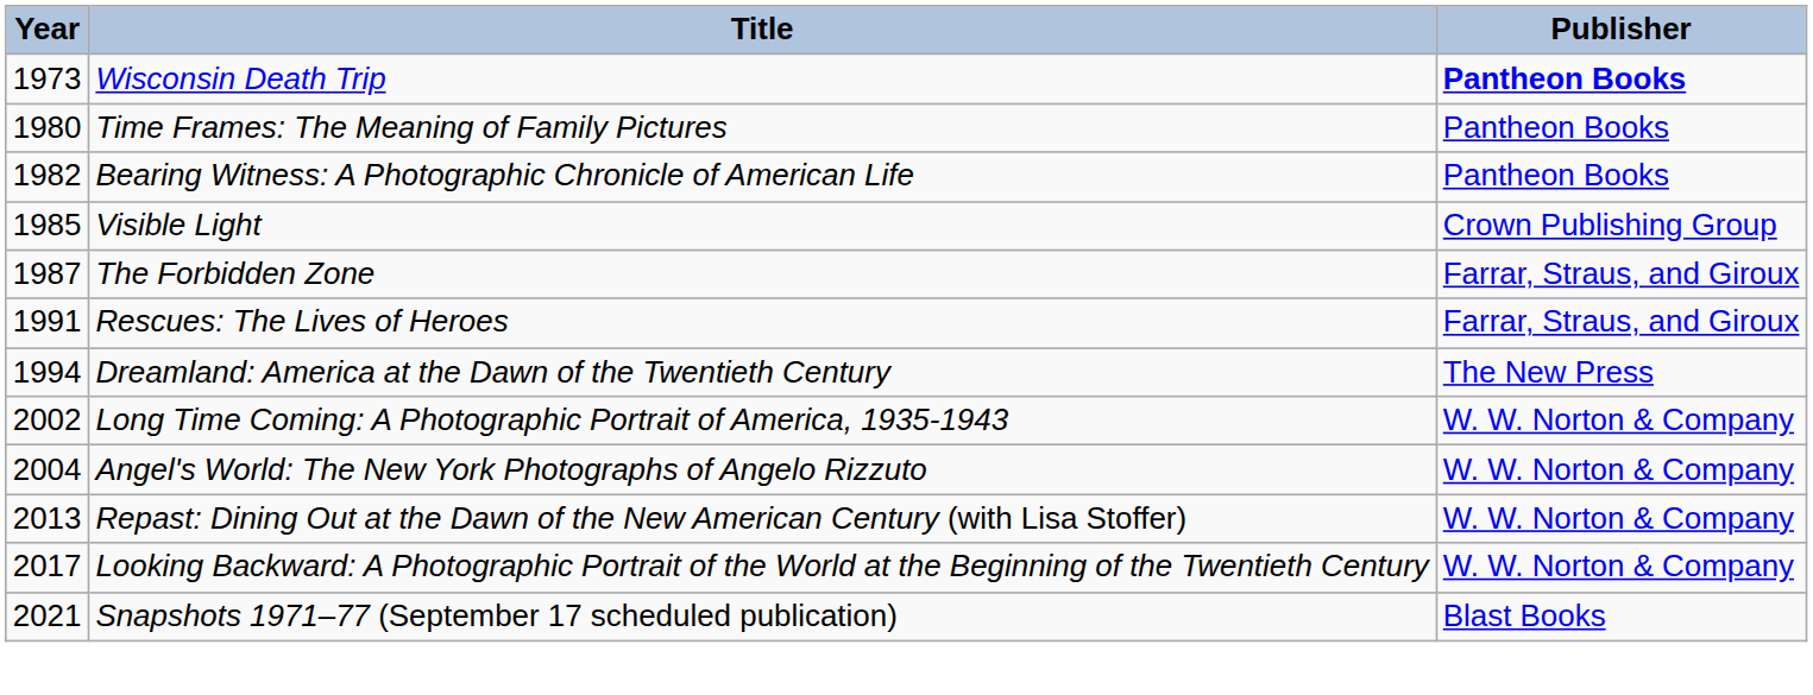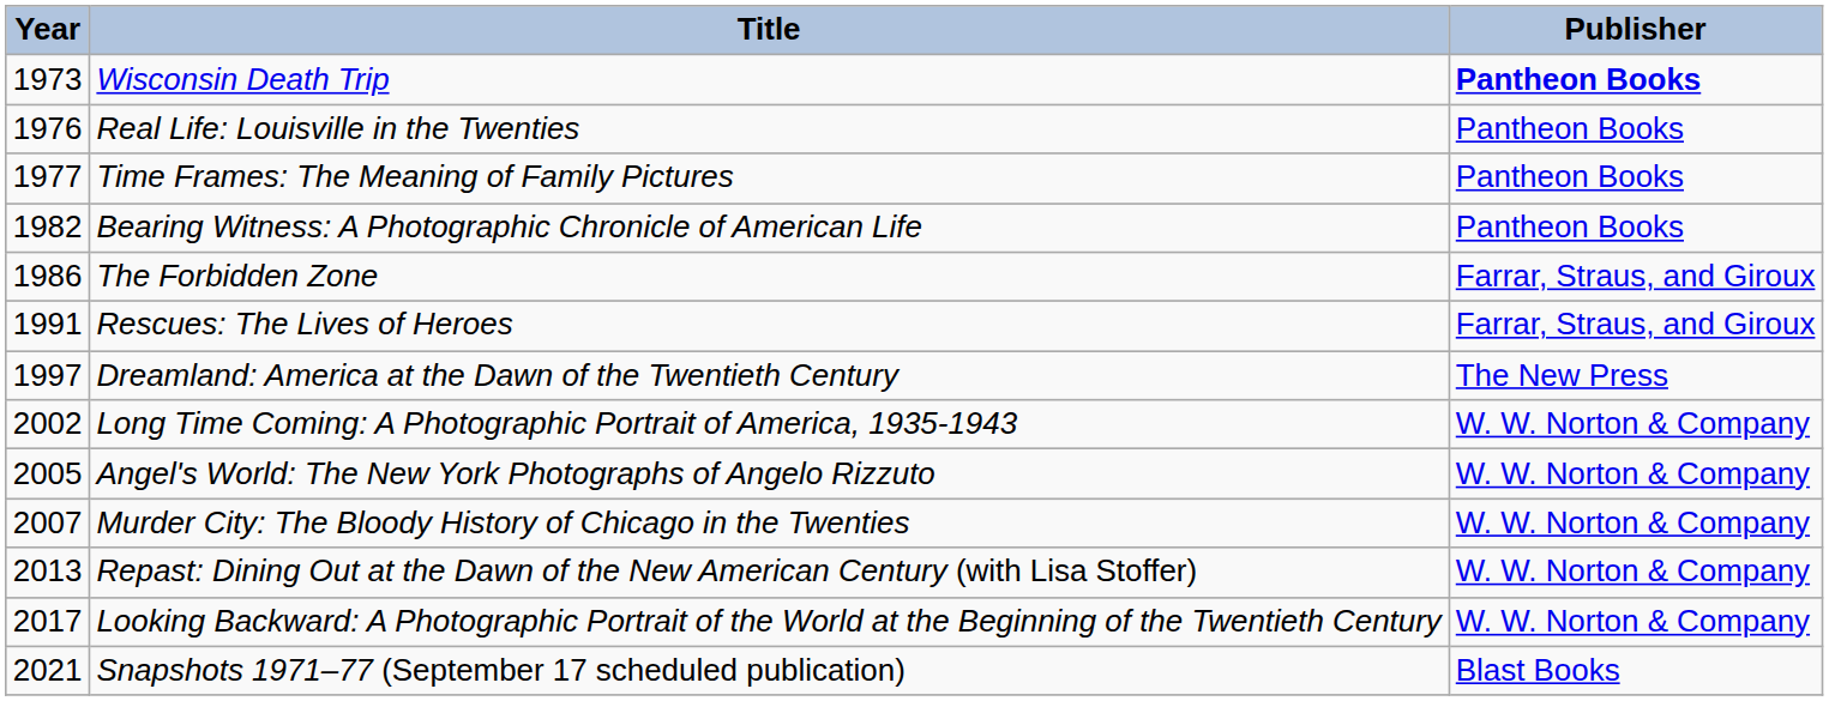+ row: 1976 | Real Life: Louisville in the Twenties | Pantheon Books
Time Frames: The Meaning of Family Pictures | Year: 1980 -> 1977
- row: 1985 | Visible Light | Crown Publishing Group
The Forbidden Zone | Year: 1987 -> 1986
Dreamland: America at the Dawn of the Twentieth Century | Year: 1994 -> 1997
Angel's World: The New York Photographs of Angelo Rizzuto | Year: 2004 -> 2005
+ row: 2007 | Murder City: The Bloody History of Chicago in the Twenties | W. W. Norton & Company
